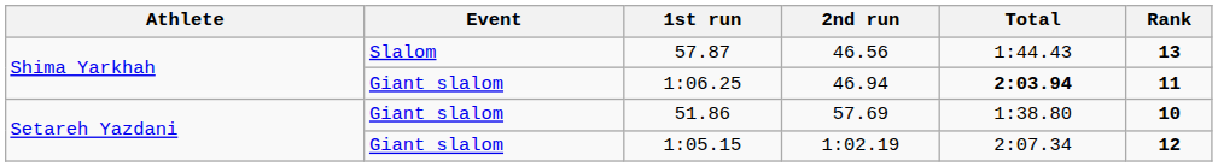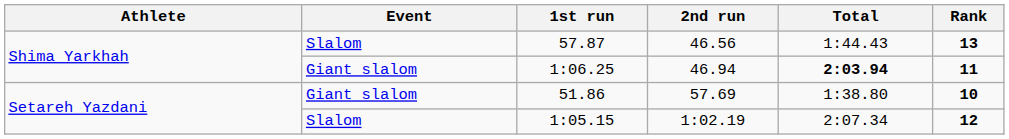1:05.15 | Event: Giant slalom -> Slalom
